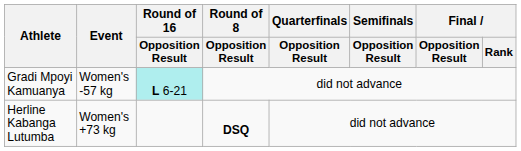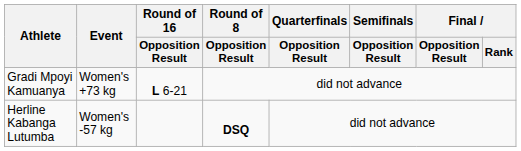Gradi Mpoyi Kamuanya | Event: Women's -57 kg -> Women's +73 kg
Gradi Mpoyi Kamuanya | Round of 16 / Opposition Result: paleturquoise background -> no background
Herline Kabanga Lutumba | Event: Women's +73 kg -> Women's -57 kg
